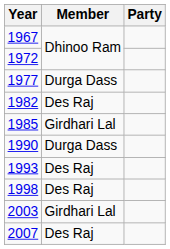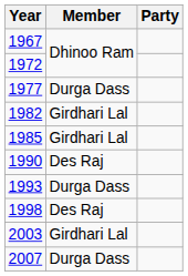1982 | Member: Des Raj -> Girdhari Lal
1990 | Member: Durga Dass -> Des Raj
1993 | Member: Des Raj -> Durga Dass
2007 | Member: Des Raj -> Durga Dass
